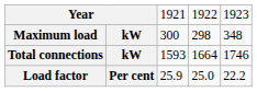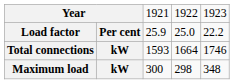rows swapped: Maximum load <-> Load factor
